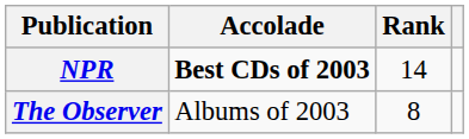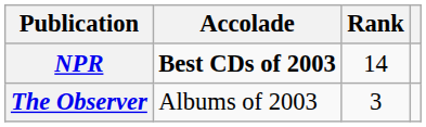The Observer | Rank: 8 -> 3
